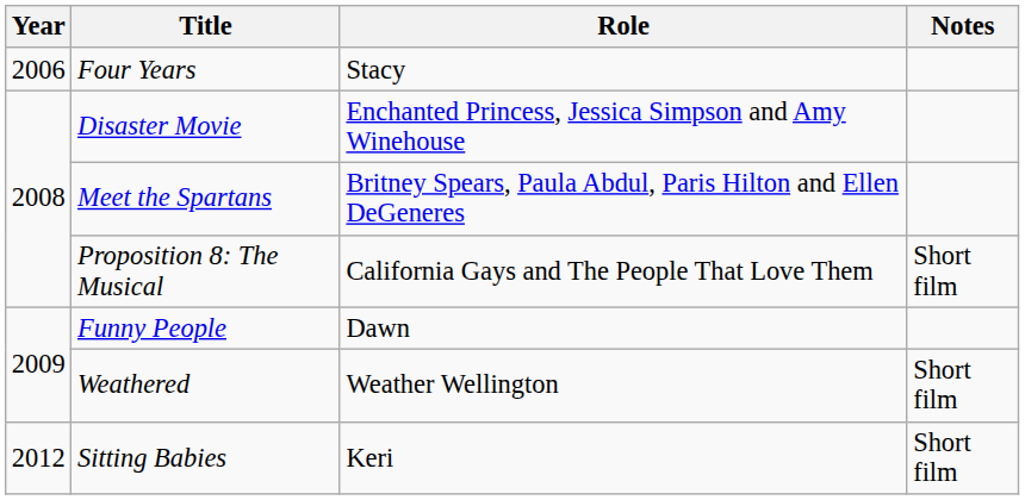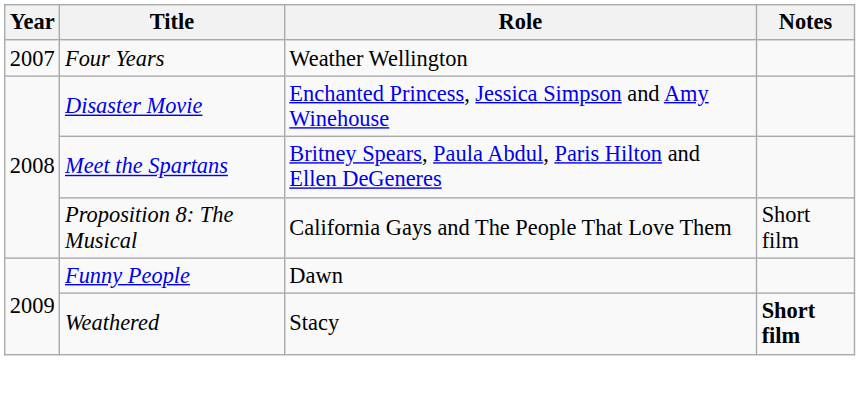Four Years | Year: 2006 -> 2007
Four Years | Role: Stacy -> Weather Wellington
Weathered | Role: Weather Wellington -> Stacy
Weathered | Notes: normal -> bold
- row: 2012 | Sitting Babies | Keri | Short film
